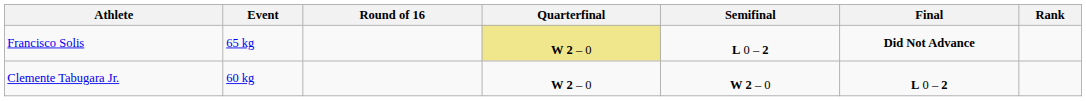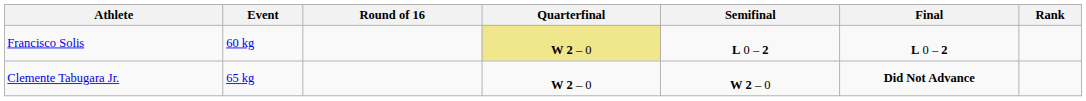Francisco Solis | Event: 65 kg -> 60 kg
Francisco Solis | Final: Did Not Advance -> L 0 – 2
Clemente Tabugara Jr. | Event: 60 kg -> 65 kg
Clemente Tabugara Jr. | Final: L 0 – 2 -> Did Not Advance
